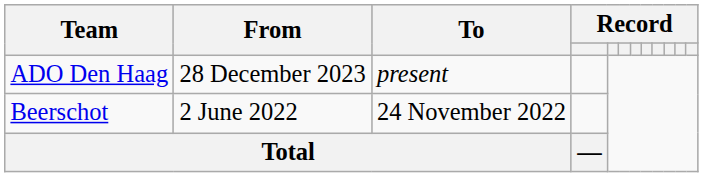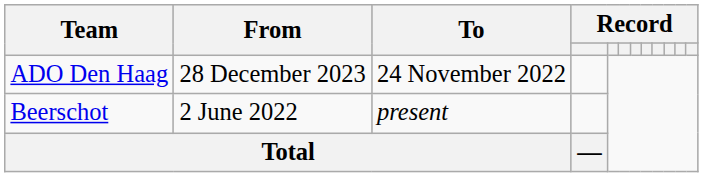ADO Den Haag | To: present -> 24 November 2022
Beerschot | To: 24 November 2022 -> present
